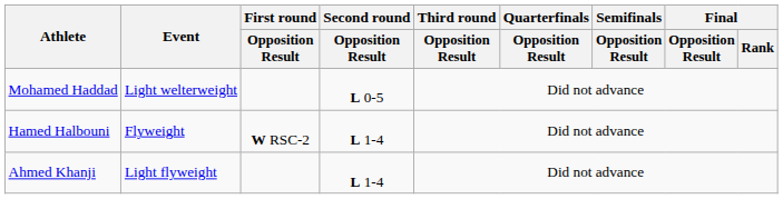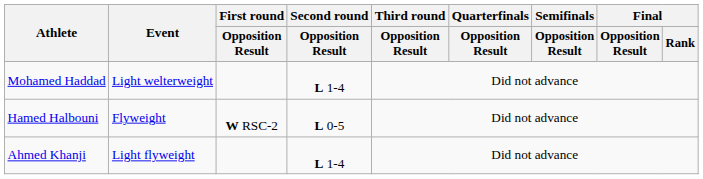Mohamed Haddad | Second round / Opposition Result: L 0-5 -> L 1-4
Hamed Halbouni | Second round / Opposition Result: L 1-4 -> L 0-5
